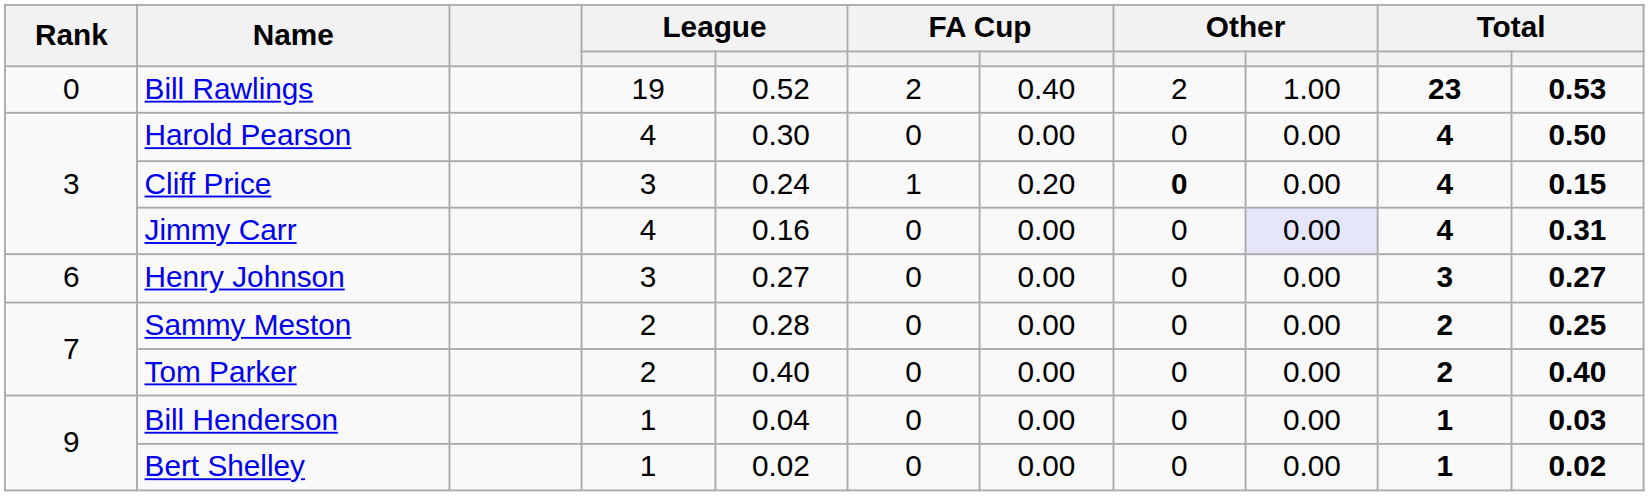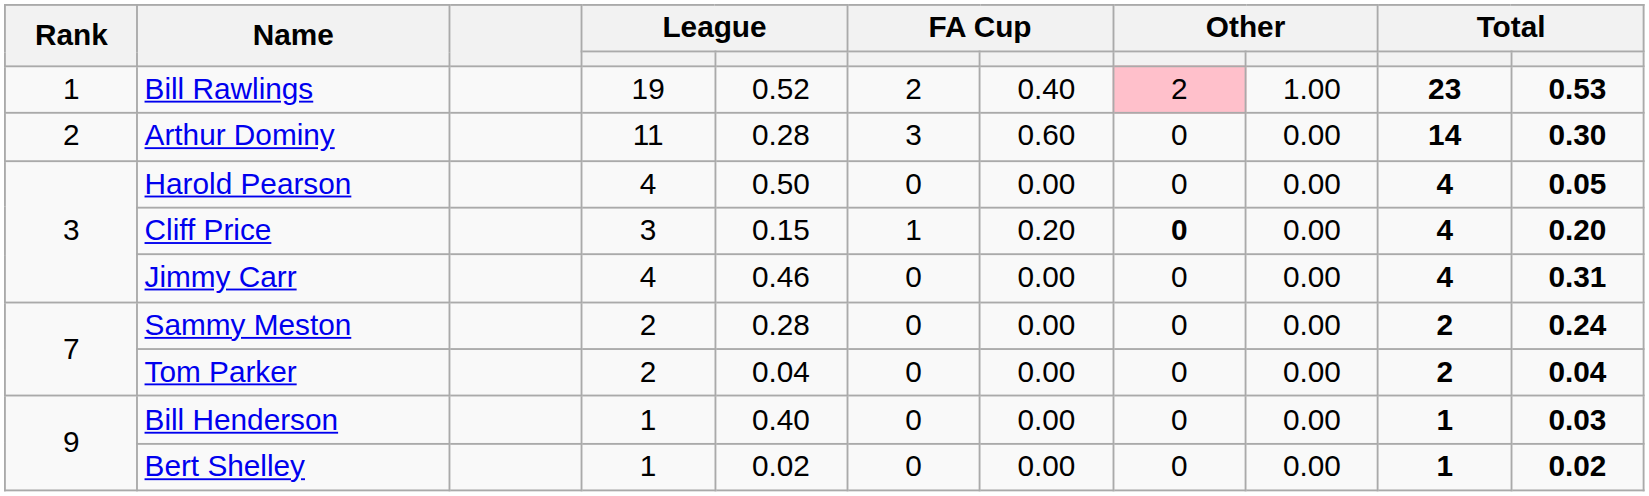Bill Rawlings | Rank: 0 -> 1
Bill Rawlings | column 8: no background -> pink background
+ row: 2 | Arthur Dominy | 11 | 0.28 | 3 | 0.60 | 0 | 0.00 | 14 | 0.30
Harold Pearson | column 5: 0.30 -> 0.50
Harold Pearson | column 11: 0.50 -> 0.05
Cliff Price | column 5: 0.24 -> 0.15
Cliff Price | column 11: 0.15 -> 0.20
Jimmy Carr | column 5: 0.16 -> 0.46
Jimmy Carr | column 9: lavender background -> no background
- row: 6 | Henry Johnson | 3 | 0.27 | 0 | 0.00 | 0 | 0.00 | 3 | 0.27
Sammy Meston | column 11: 0.25 -> 0.24
Tom Parker | column 5: 0.40 -> 0.04
Tom Parker | column 11: 0.40 -> 0.04
Bill Henderson | column 5: 0.04 -> 0.40
